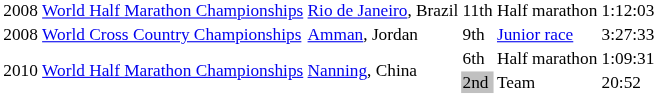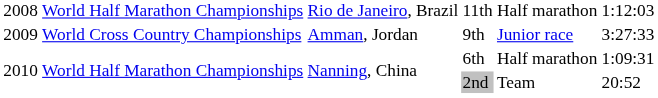9th | column 1: 2008 -> 2009
